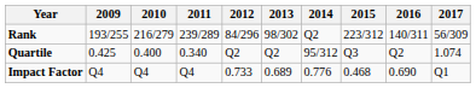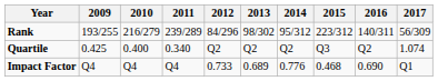Rank | 2014: Q2 -> 95/312
Quartile | 2014: 95/312 -> Q2
